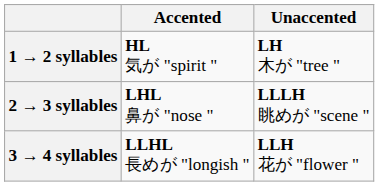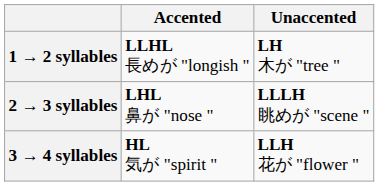1 → 2 syllables | Accented: HL 気が "spirit " -> LLHL 長めが "longish "
3 → 4 syllables | Accented: LLHL 長めが "longish " -> HL 気が "spirit "
